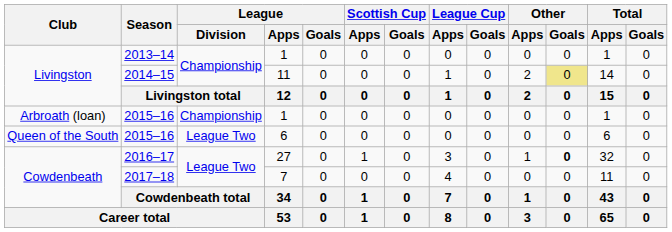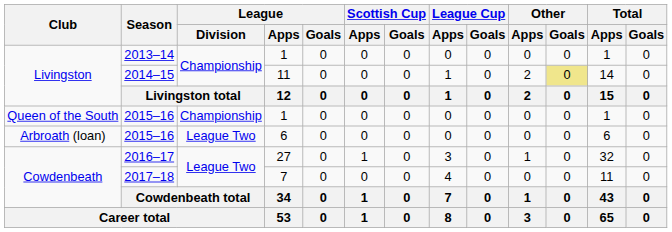2015–16 / 1 | Club: Arbroath (loan) -> Queen of the South
2015–16 / 6 | Club: Queen of the South -> Arbroath (loan)
2016–17 | Other / Goals: bold -> normal
